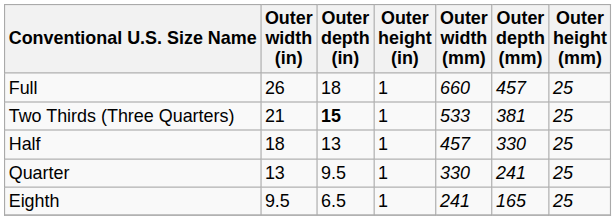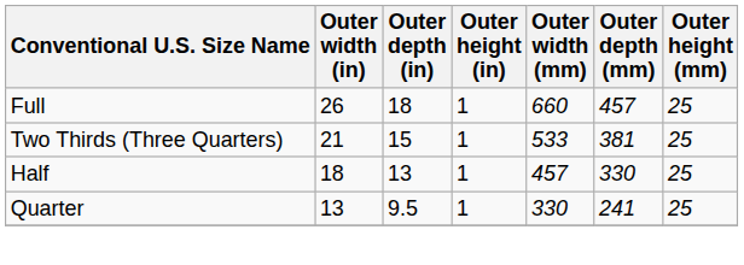Two Thirds (Three Quarters) | Outer depth (in): bold -> normal
- row: Eighth | 9.5 | 6.5 | 1 | 241 | 165 | 25
